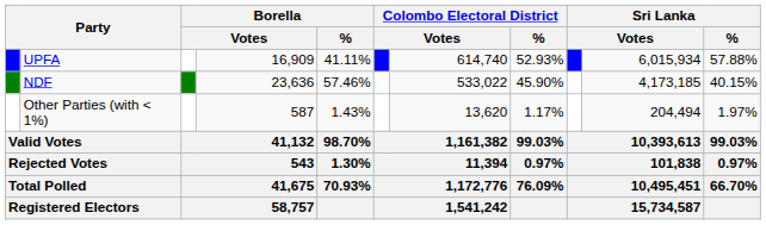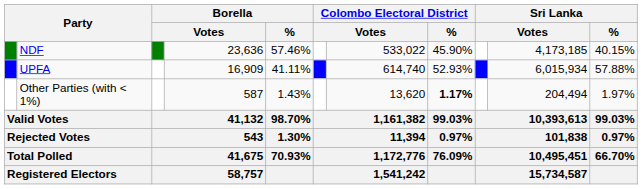rows swapped: NDF <-> UPFA
Other Parties (with < 1%) | Colombo Electoral District / %: normal -> bold
